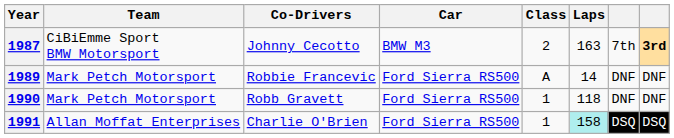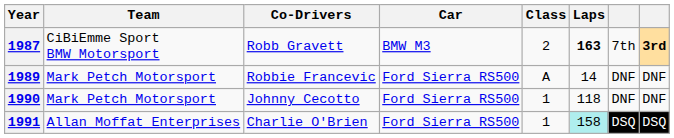1987 | Co-Drivers: Johnny Cecotto -> Robb Gravett
1987 | Laps: normal -> bold
1990 | Co-Drivers: Robb Gravett -> Johnny Cecotto
